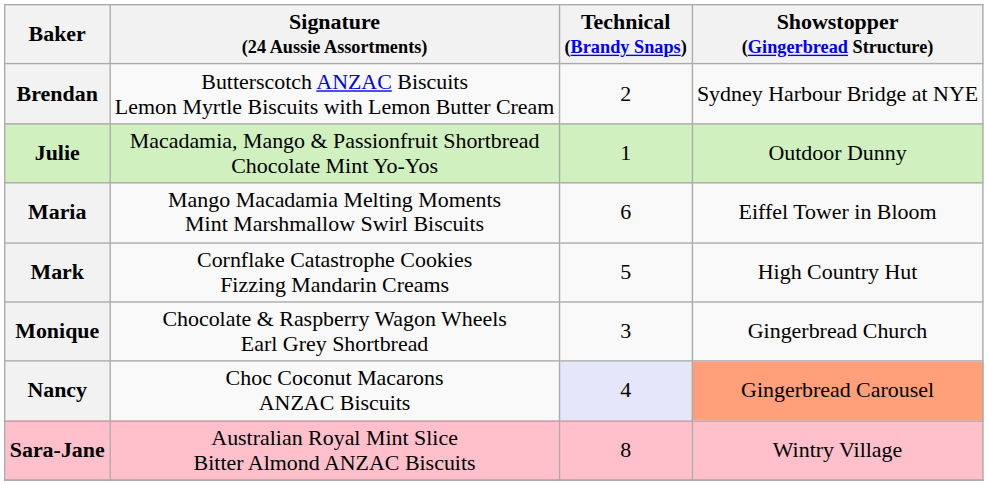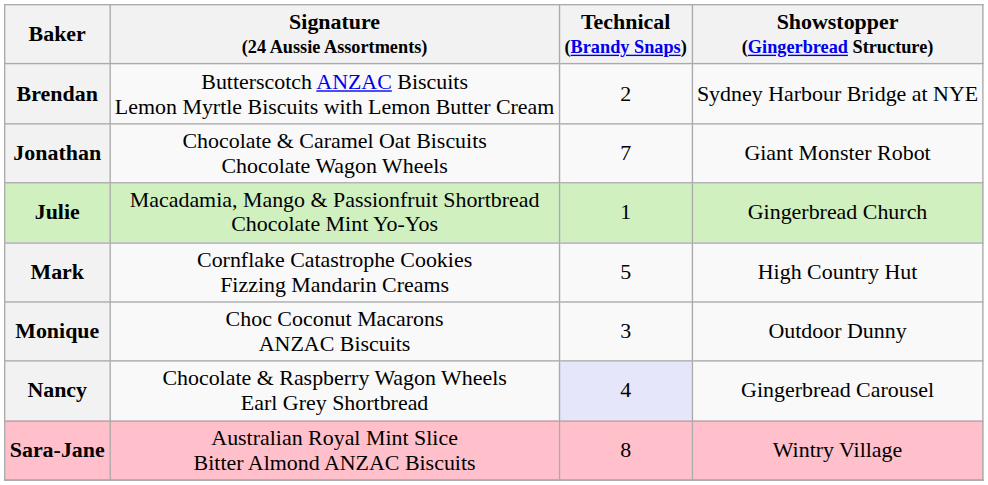+ row: Jonathan | Chocolate & Caramel Oat Biscuits Chocolate Wagon Wheels | 7 | Giant Monster Robot
Julie | Showstopper (Gingerbread Structure): Outdoor Dunny -> Gingerbread Church
- row: Maria | Mango Macadamia Melting Moments Mint Marshmallow Swirl Biscuits | 6 | Eiffel Tower in Bloom
Monique | Signature (24 Aussie Assortments): Chocolate & Raspberry Wagon Wheels Earl Grey Shortbread -> Choc Coconut Macarons ANZAC Biscuits
Monique | Showstopper (Gingerbread Structure): Gingerbread Church -> Outdoor Dunny
Nancy | Signature (24 Aussie Assortments): Choc Coconut Macarons ANZAC Biscuits -> Chocolate & Raspberry Wagon Wheels Earl Grey Shortbread
Nancy | Showstopper (Gingerbread Structure): lightsalmon background -> no background
